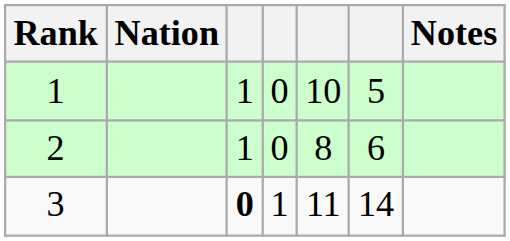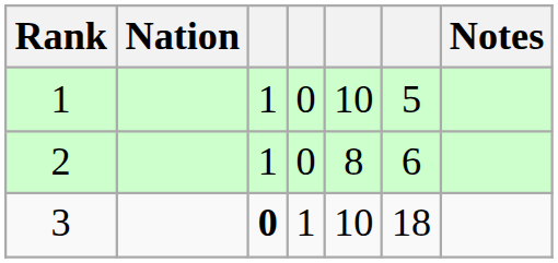3 | column 5: 11 -> 10
3 | column 6: 14 -> 18
